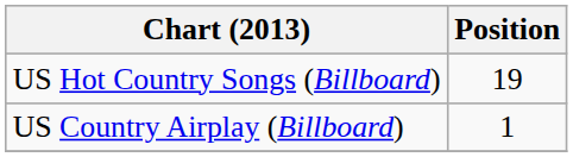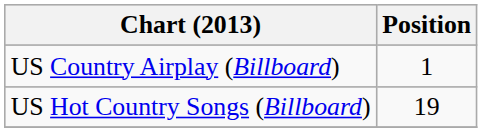rows swapped: US Country Airplay (Billboard) <-> US Hot Country Songs (Billboard)
